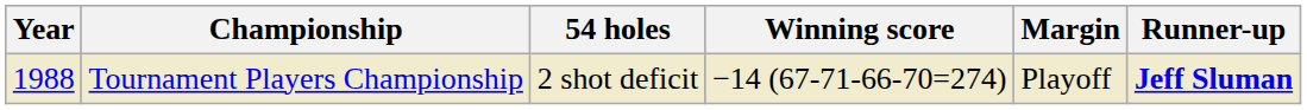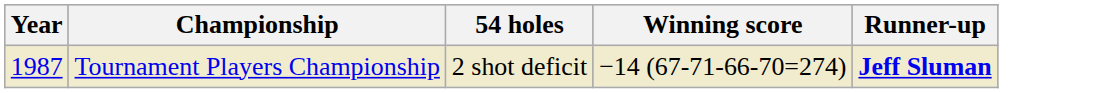- column: Margin | Playoff
Tournament Players Championship | Year: 1988 -> 1987
